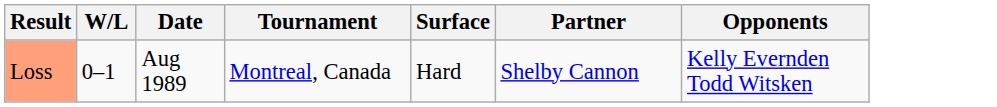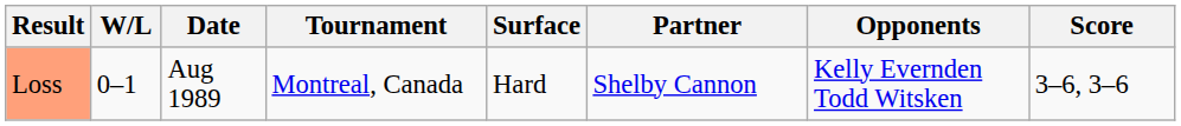+ column: Score | 3–6, 3–6
